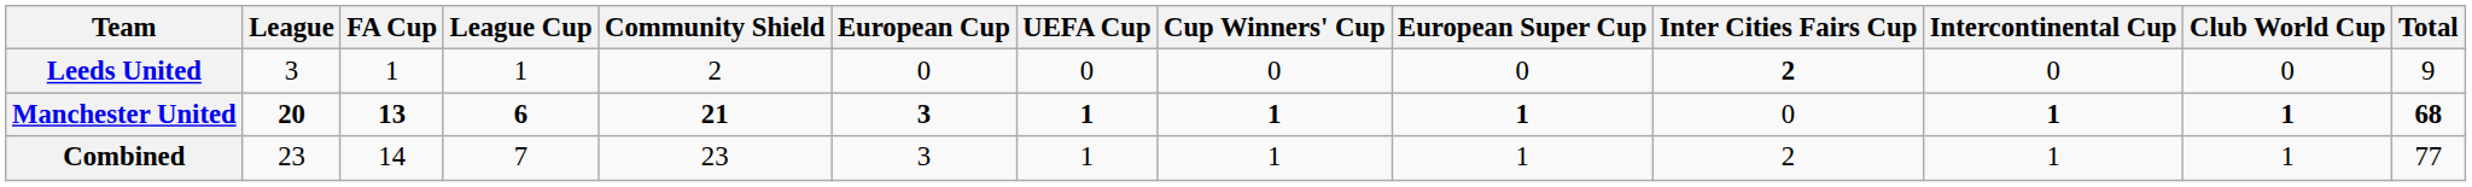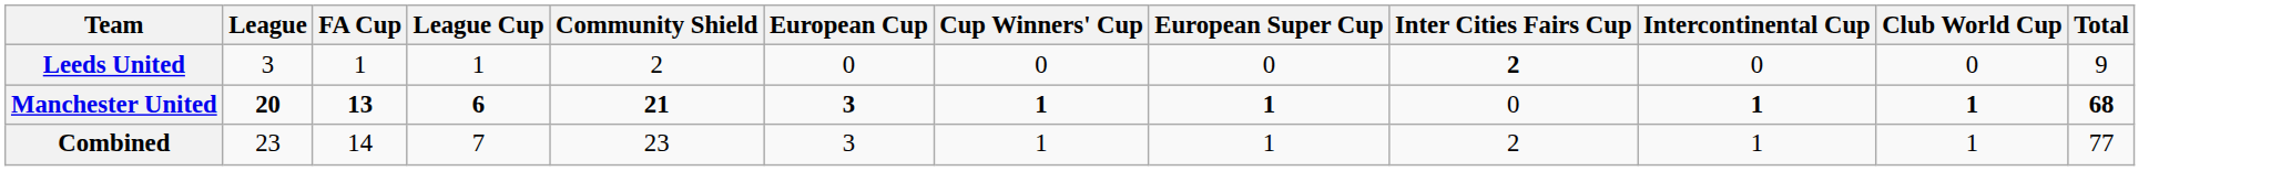- column: UEFA Cup | 0 | 1 | 1
